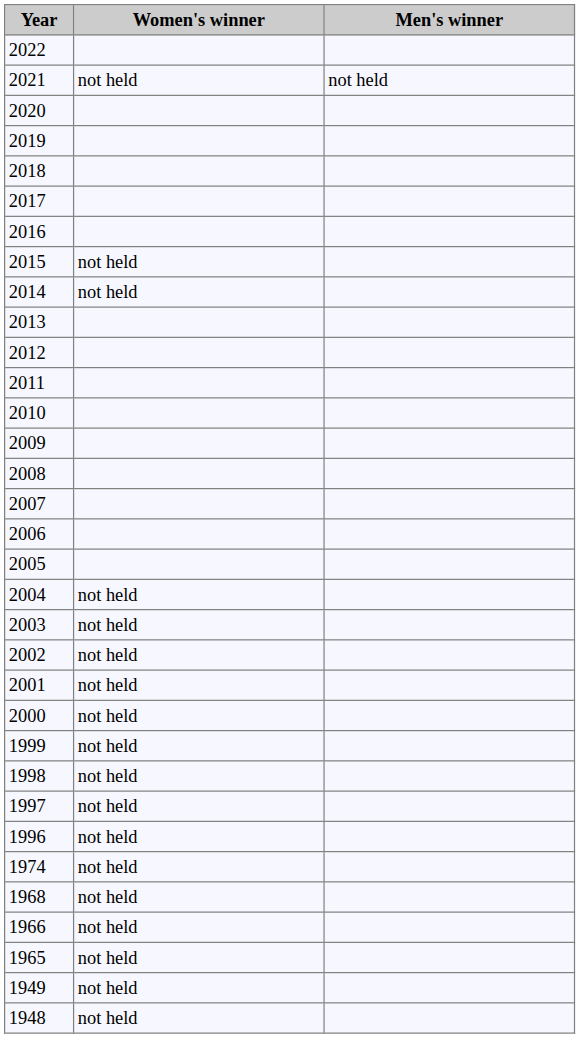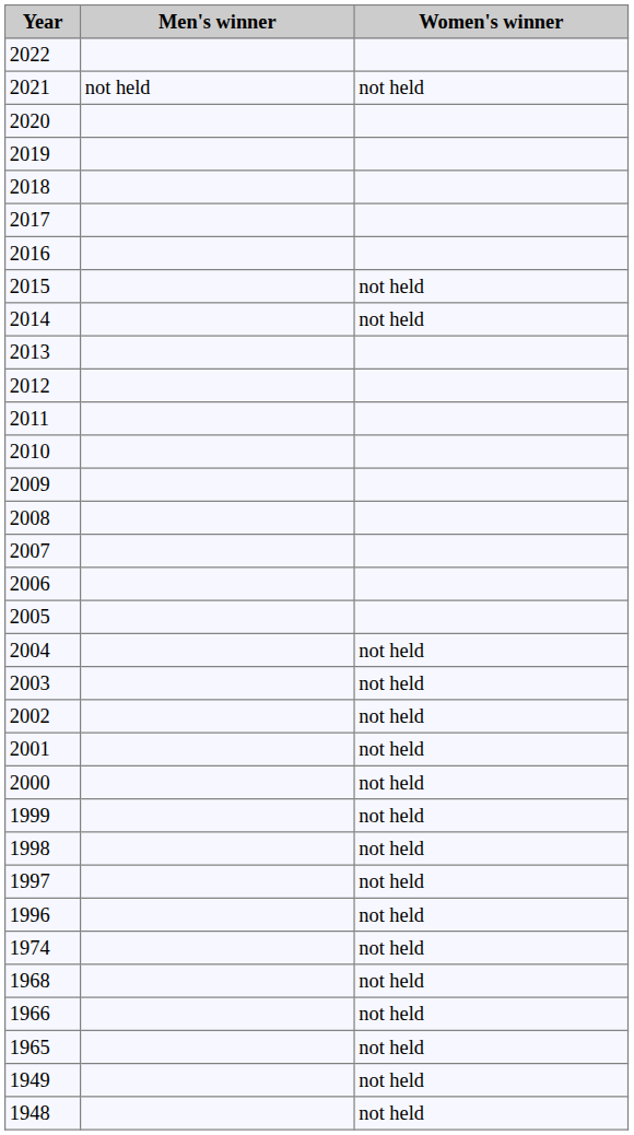columns swapped: Men's winner <-> Women's winner
